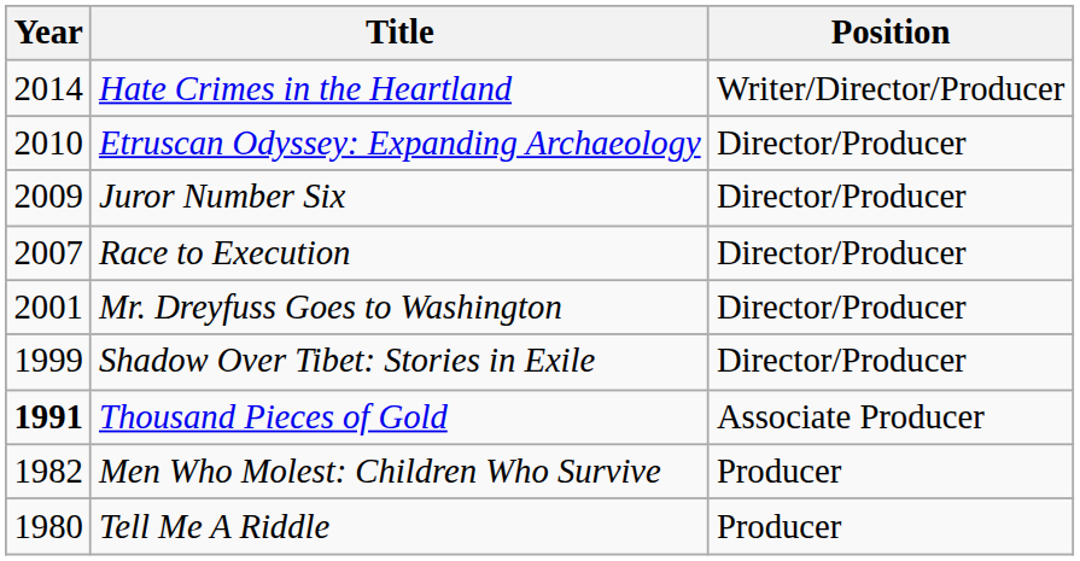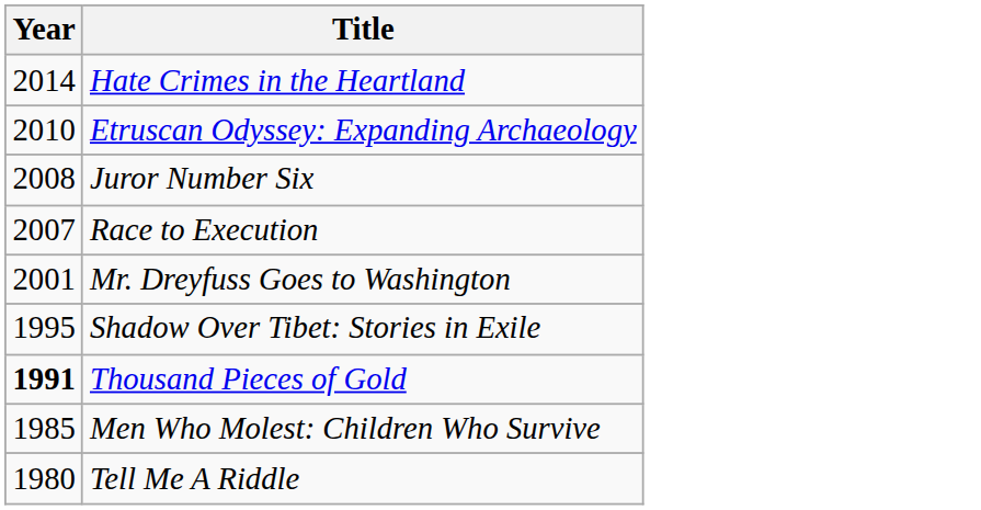- column: Position | Writer/Director/Producer | Director/Producer | Director/Producer | Director/Producer | Director/Producer | Director/Producer | Associate Producer | Producer | Producer
Juror Number Six | Year: 2009 -> 2008
Shadow Over Tibet: Stories in Exile | Year: 1999 -> 1995
Men Who Molest: Children Who Survive | Year: 1982 -> 1985
